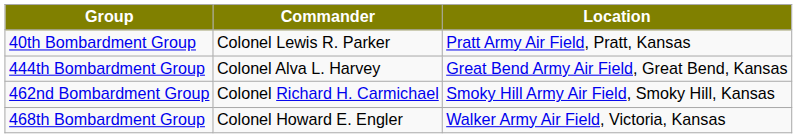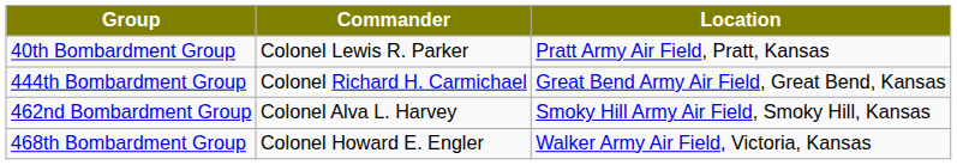444th Bombardment Group | Commander: Colonel Alva L. Harvey -> Colonel Richard H. Carmichael
462nd Bombardment Group | Commander: Colonel Richard H. Carmichael -> Colonel Alva L. Harvey
